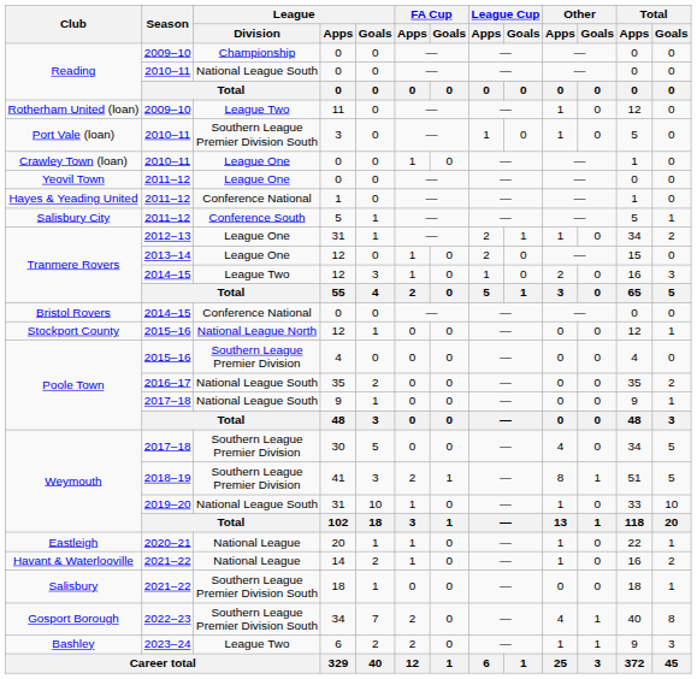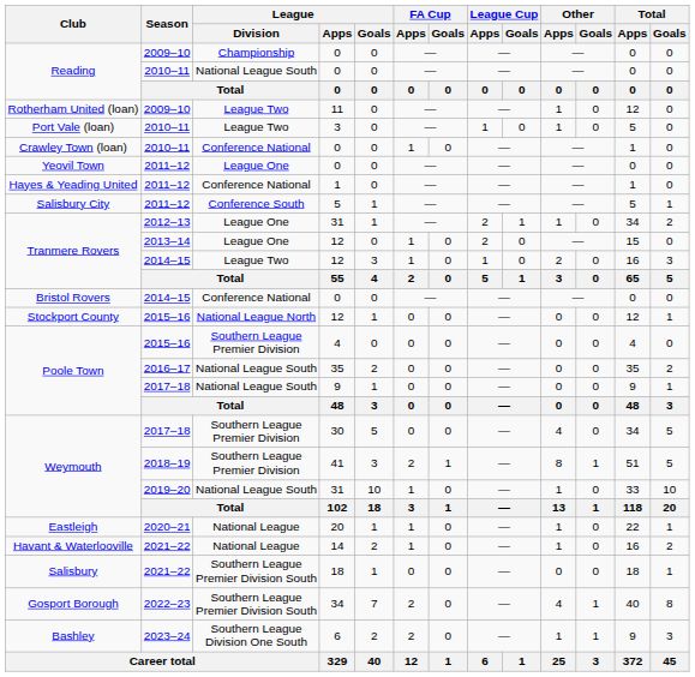Port Vale (loan) | League / Division: Southern League Premier Division South -> League Two
Crawley Town (loan) | League / Division: League One -> Conference National
Bashley | League / Division: League Two -> Southern League Division One South
